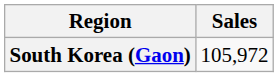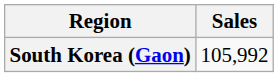South Korea (Gaon) | Sales: 105,972 -> 105,992
